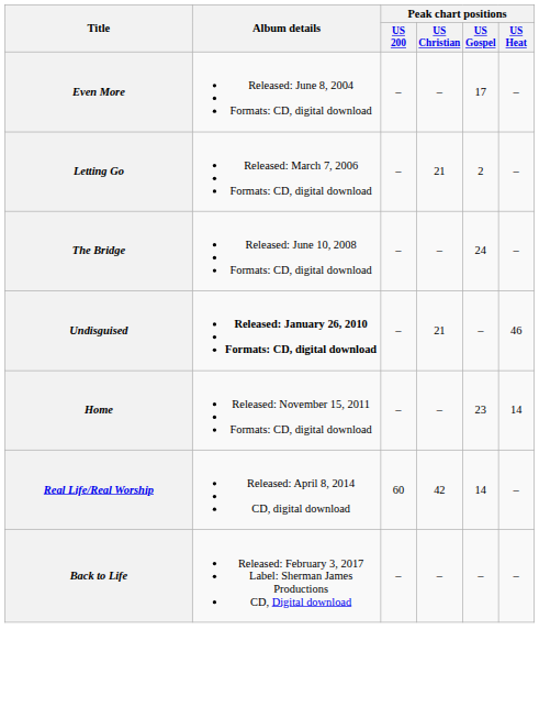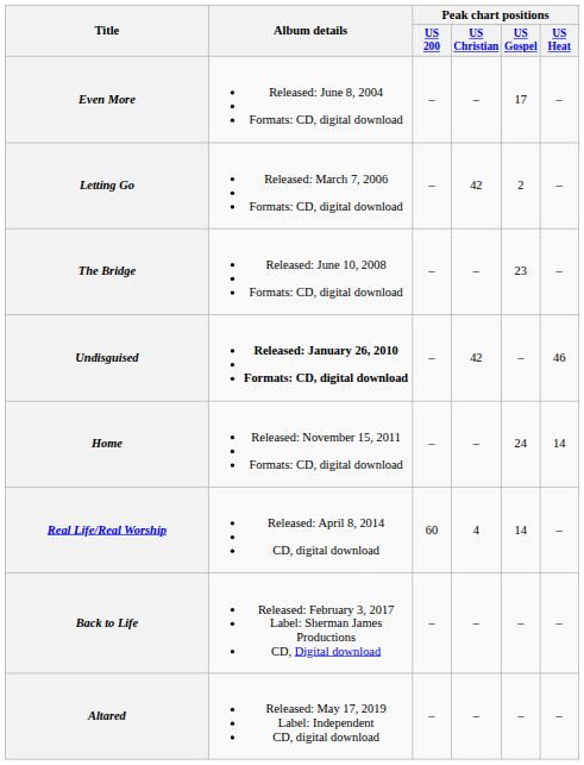Letting Go | Peak chart positions / US Christian: 21 -> 42
The Bridge | Peak chart positions / US Gospel: 24 -> 23
Undisguised | Peak chart positions / US Christian: 21 -> 42
Home | Peak chart positions / US Gospel: 23 -> 24
Real Life/Real Worship | Peak chart positions / US Christian: 42 -> 4
+ row: Altared | Released: May 17, 2019 Label: Independent CD, digital download | – | – | – | –
